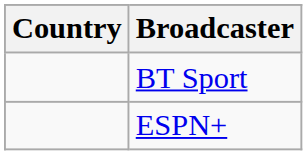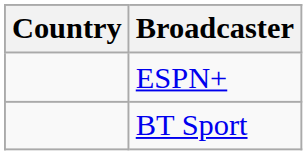rows swapped: BT Sport <-> ESPN+
